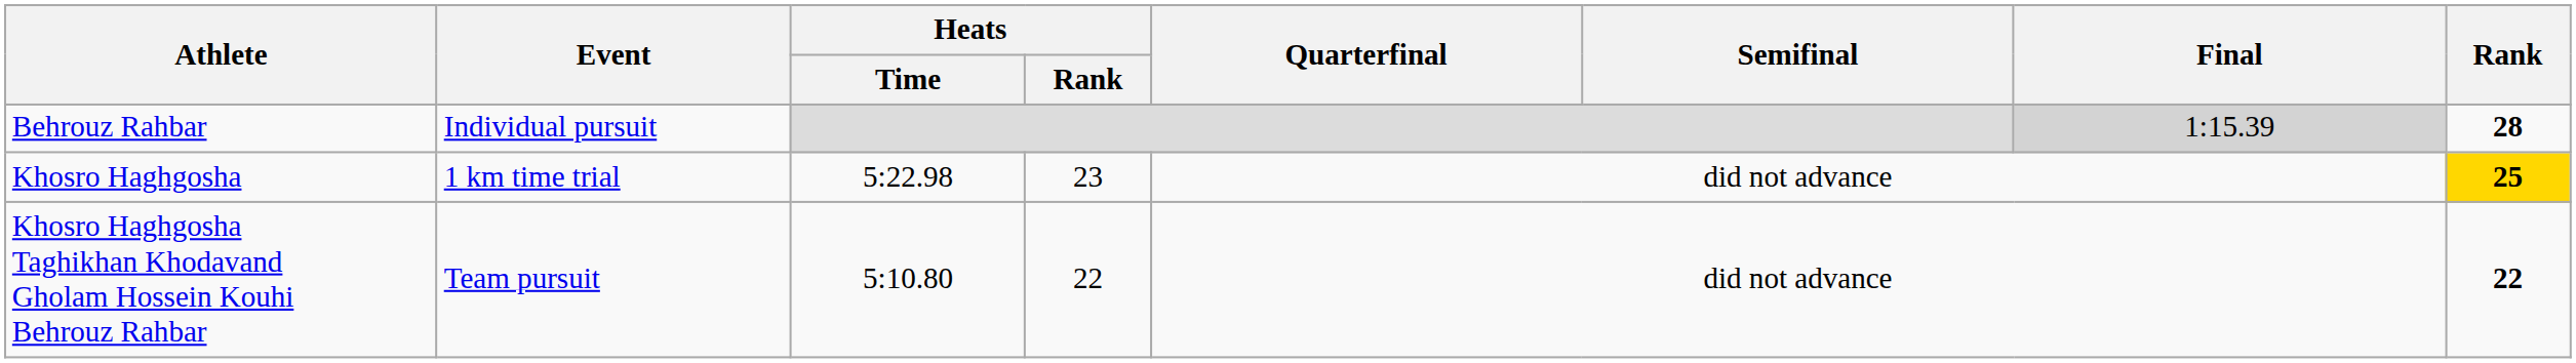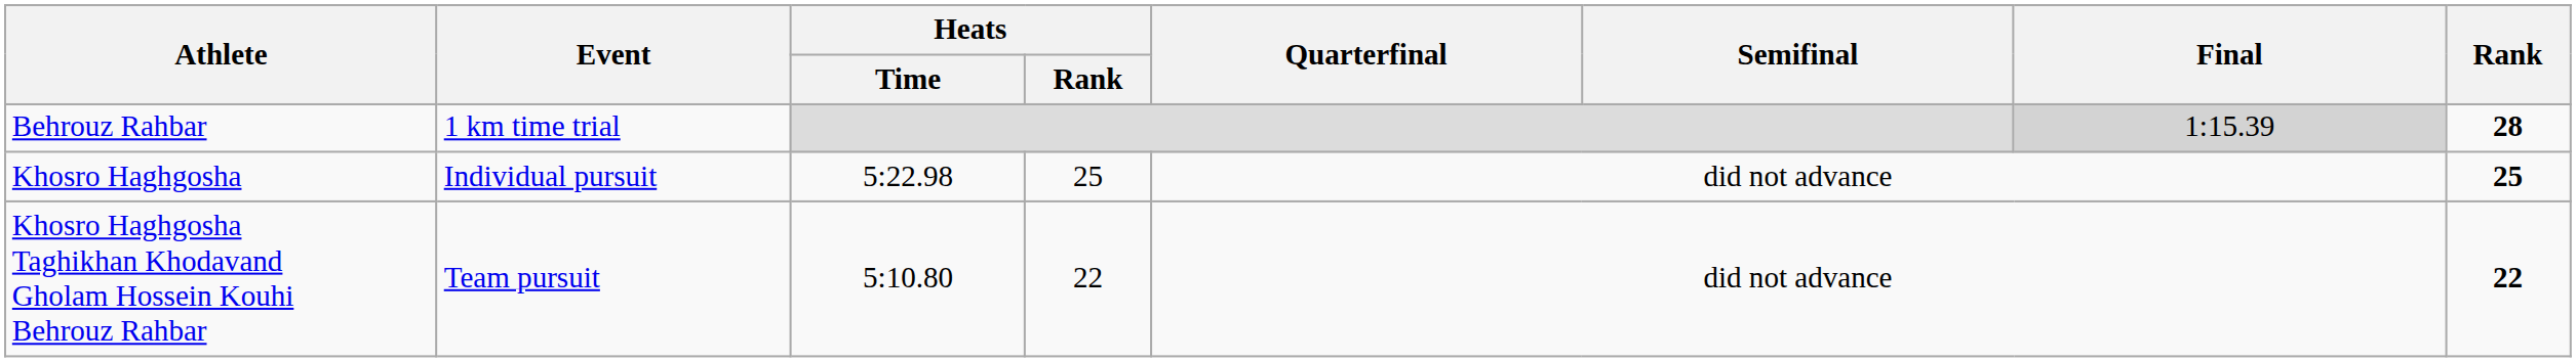Behrouz Rahbar | Event: Individual pursuit -> 1 km time trial
Khosro Haghgosha | Event: 1 km time trial -> Individual pursuit
Khosro Haghgosha | Heats / Rank: 23 -> 25
Khosro Haghgosha | Rank: gold background -> no background
